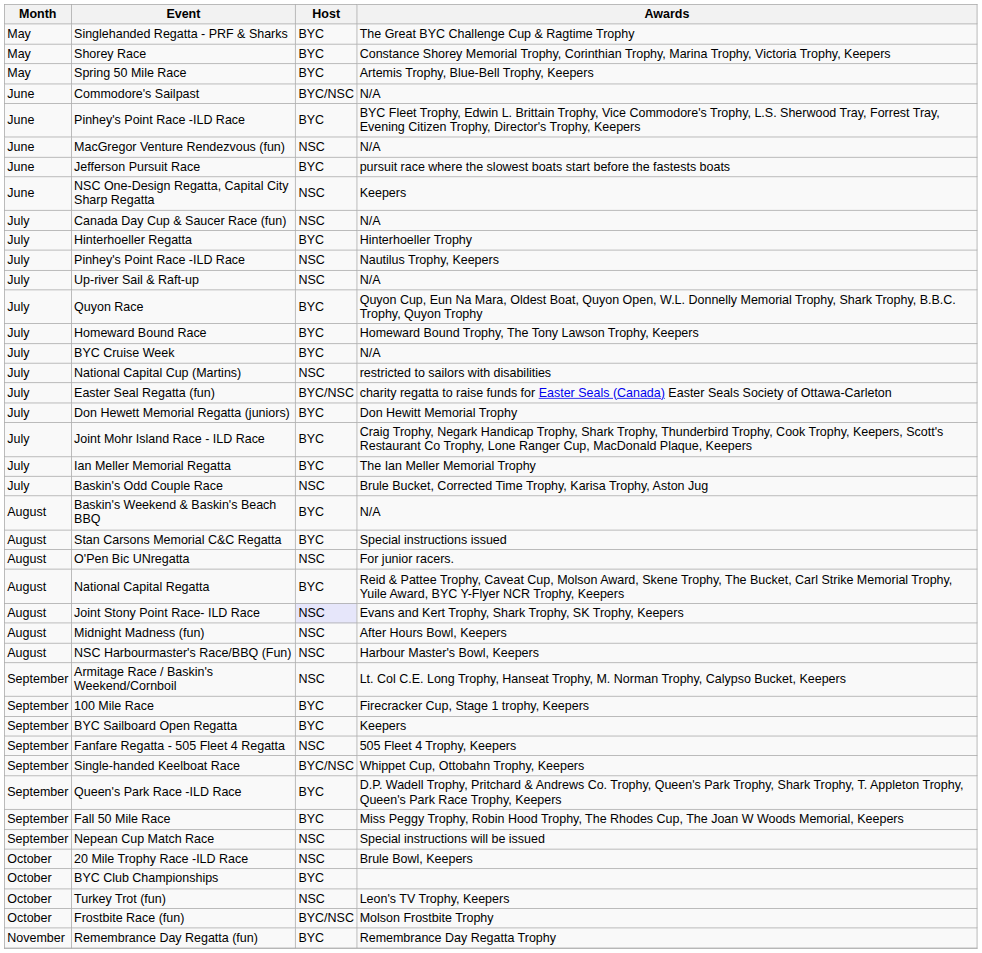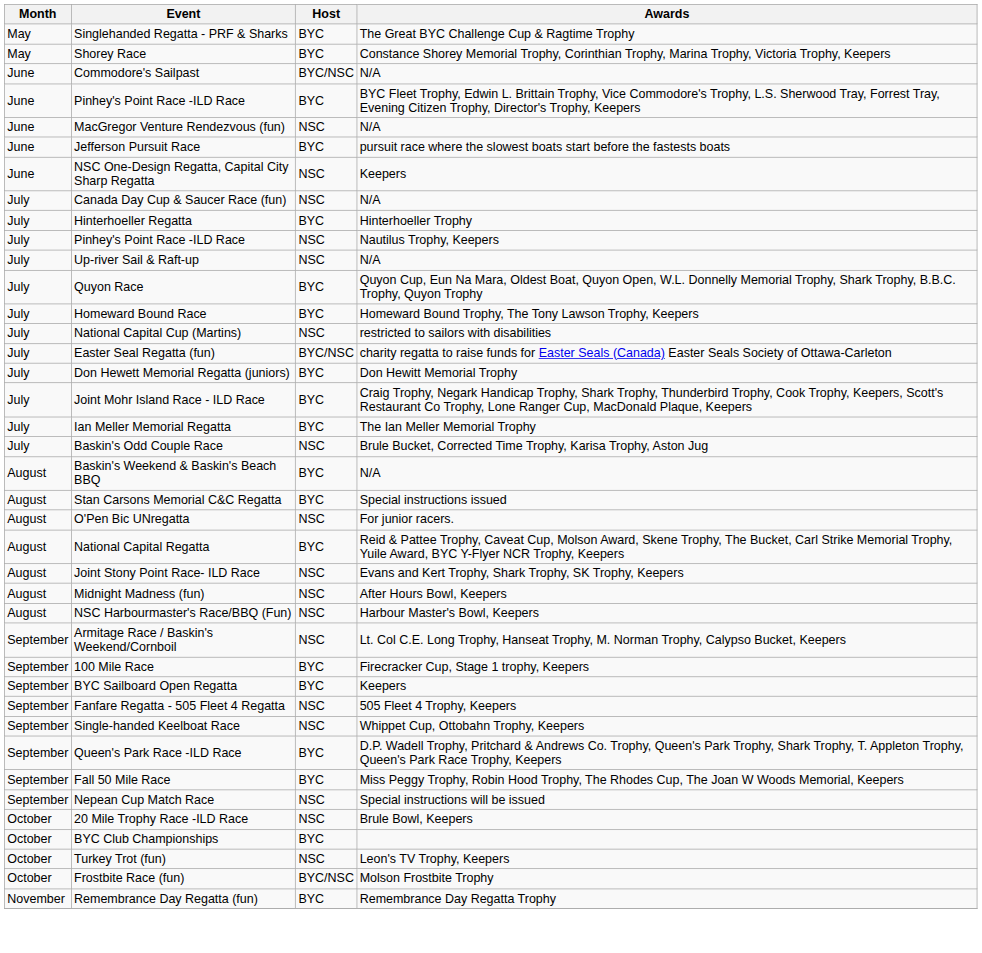- row: May | Spring 50 Mile Race | BYC | Artemis Trophy, Blue-Bell Trophy, Keepers
- row: July | BYC Cruise Week | BYC | N/A
Joint Stony Point Race- ILD Race | Host: lavender background -> no background
Single-handed Keelboat Race | Host: BYC/NSC -> NSC
